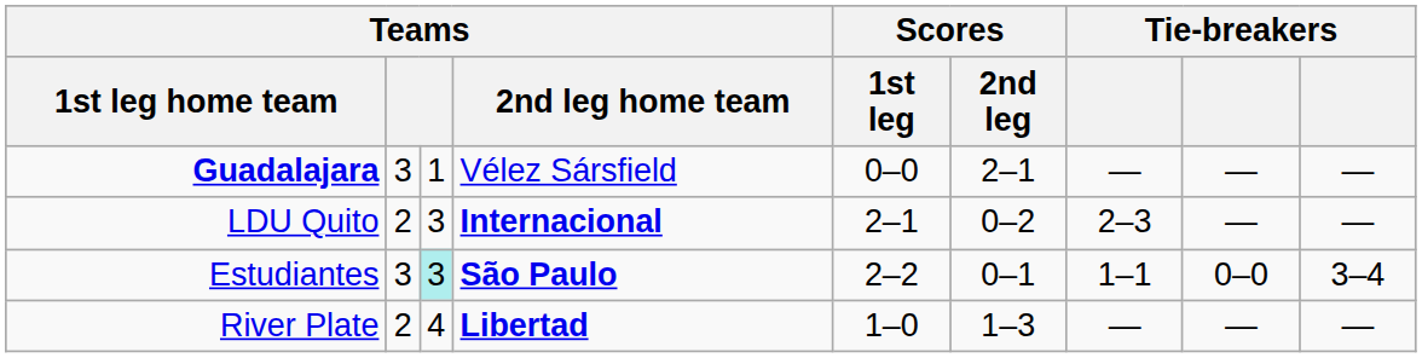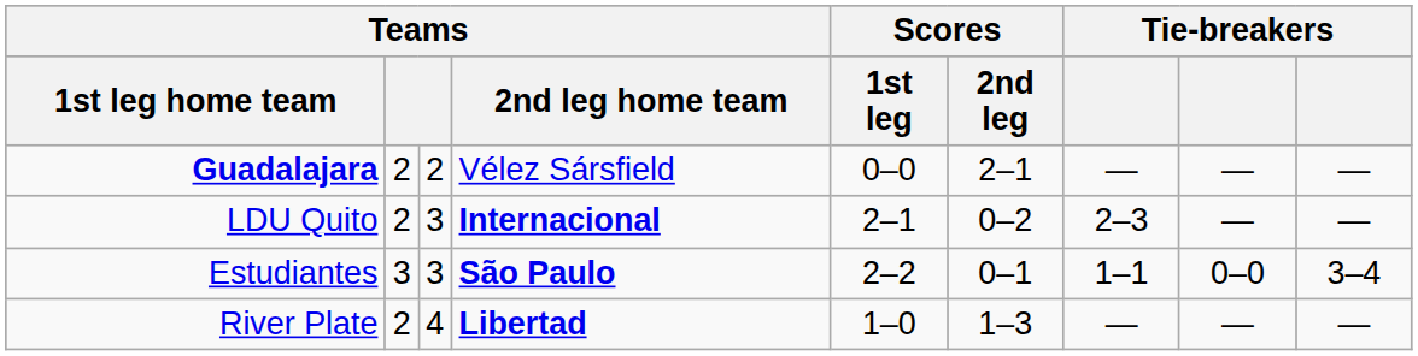Guadalajara | column 2: 3 -> 2
Guadalajara | column 3: 1 -> 2
Estudiantes | column 3: paleturquoise background -> no background
